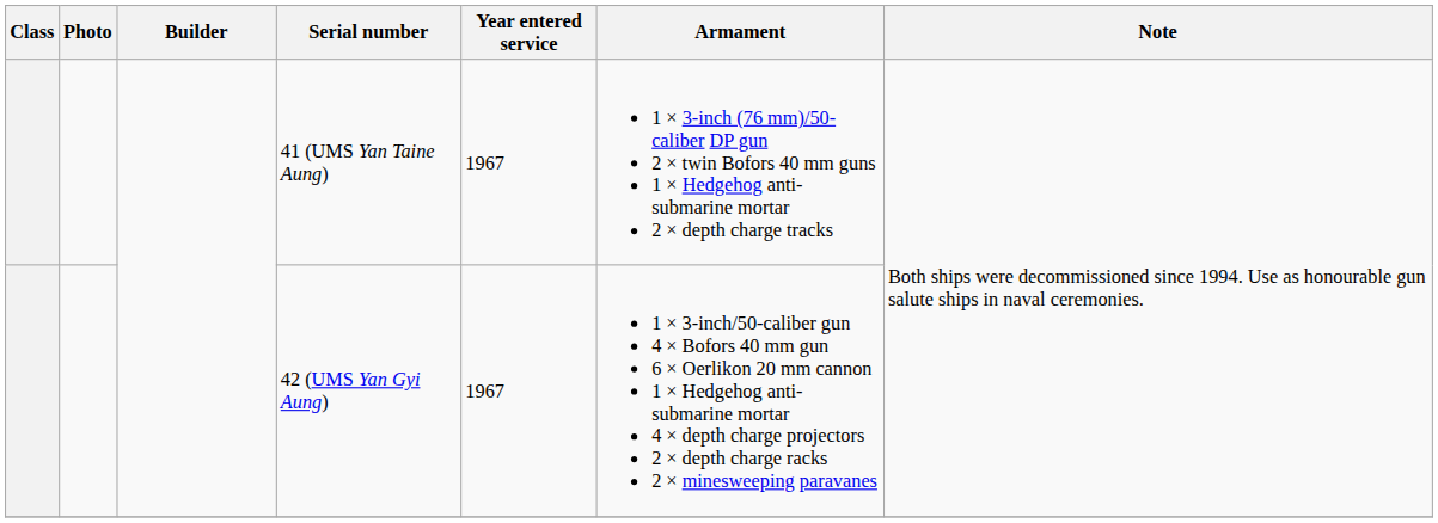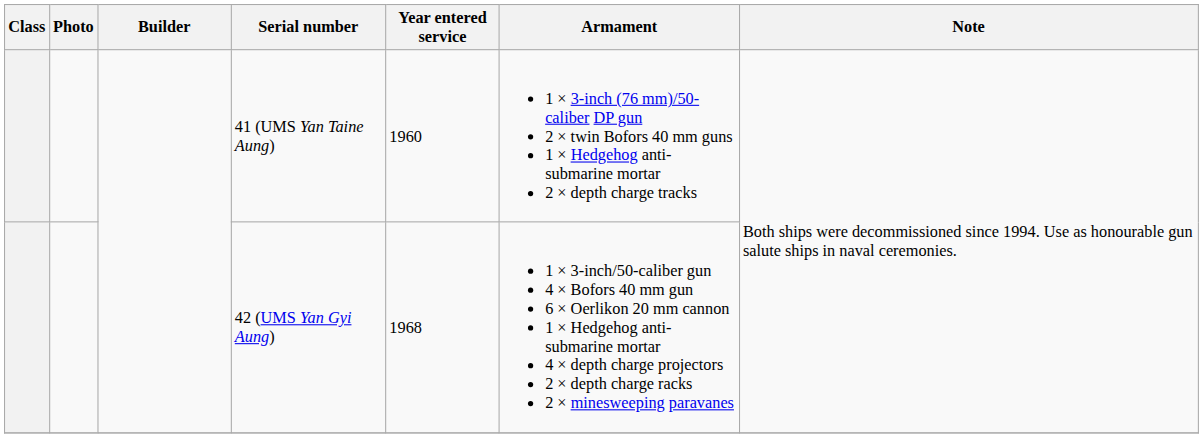41 (UMS Yan Taine Aung) | Year entered service: 1967 -> 1960
42 (UMS Yan Gyi Aung) | Year entered service: 1967 -> 1968
